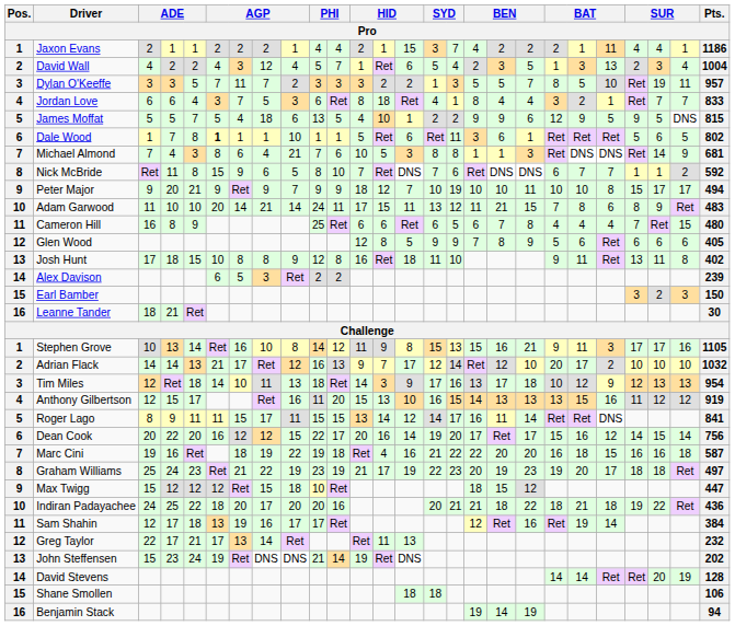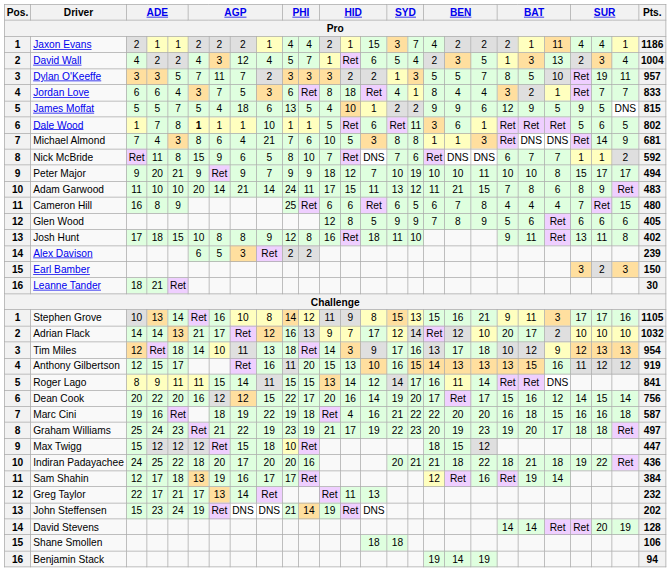Roger Lago | column 8: 17 -> 14
